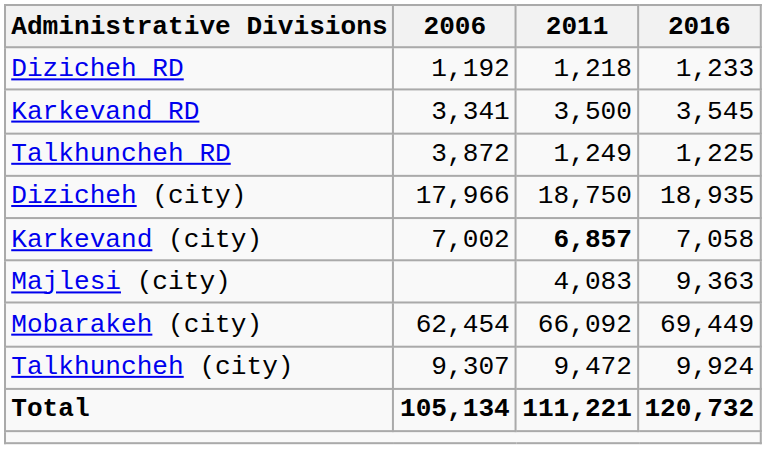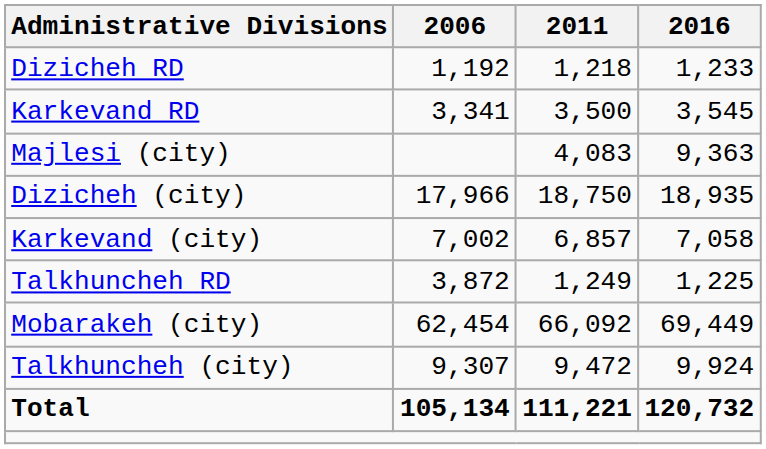rows swapped: Talkhuncheh RD <-> Majlesi (city)
Karkevand (city) | 2011: bold -> normal
